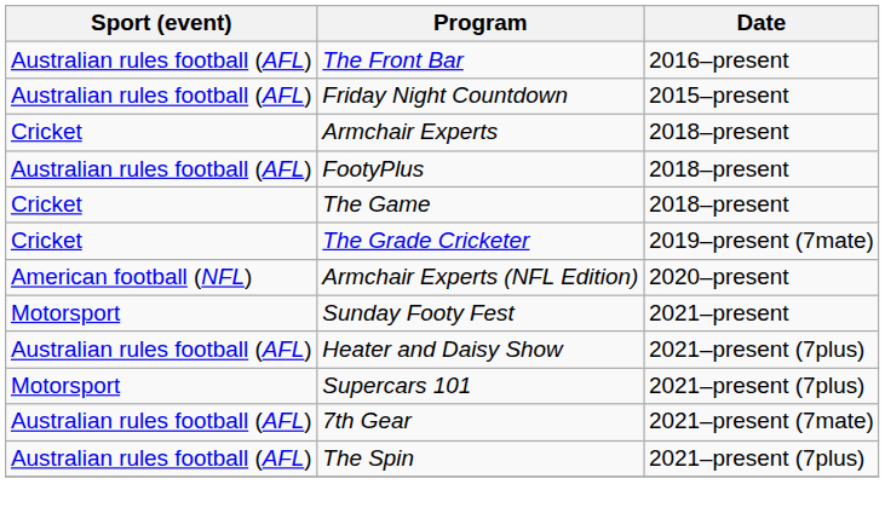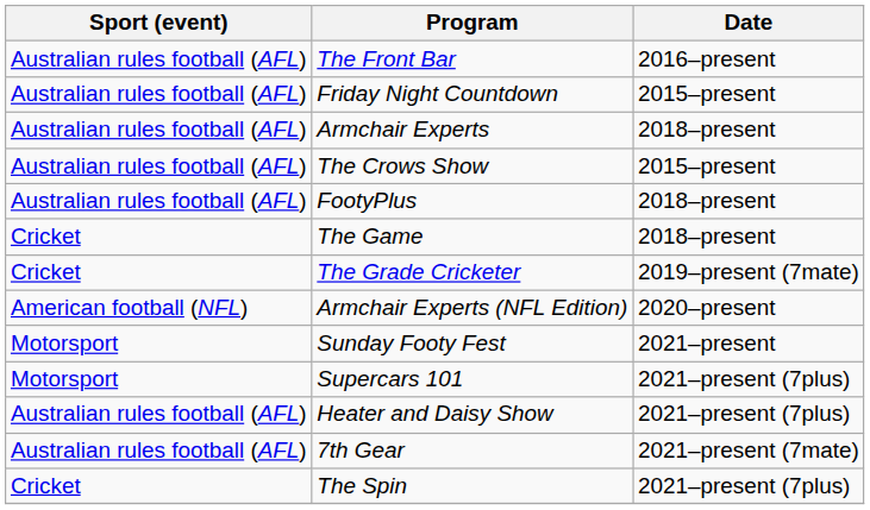Armchair Experts | Sport (event): Cricket -> Australian rules football (AFL)
+ row: Australian rules football (AFL) | The Crows Show | 2015–present
rows swapped: Heater and Daisy Show <-> Supercars 101
The Spin | Sport (event): Australian rules football (AFL) -> Cricket
